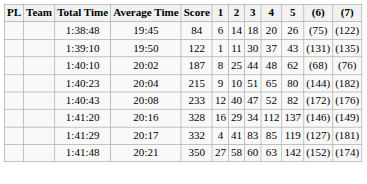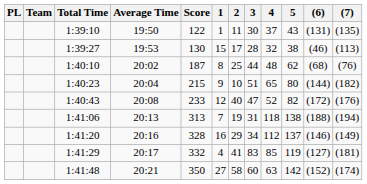- row: 1:38:48 | 19:45 | 84 | 6 | 14 | 18 | 20 | 26 | (75) | (122)
+ row: 1:39:27 | 19:53 | 130 | 15 | 17 | 28 | 32 | 38 | (46) | (113)
+ row: 1:41:06 | 20:13 | 313 | 7 | 19 | 31 | 118 | 138 | (188) | (194)
